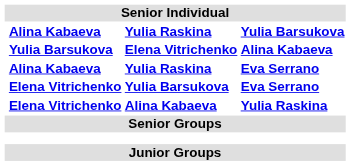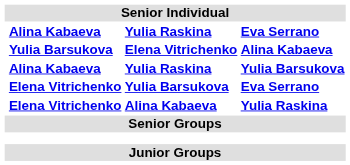rows swapped: Yulia Raskina / Eva Serrano <-> Yulia Raskina / Yulia Barsukova
